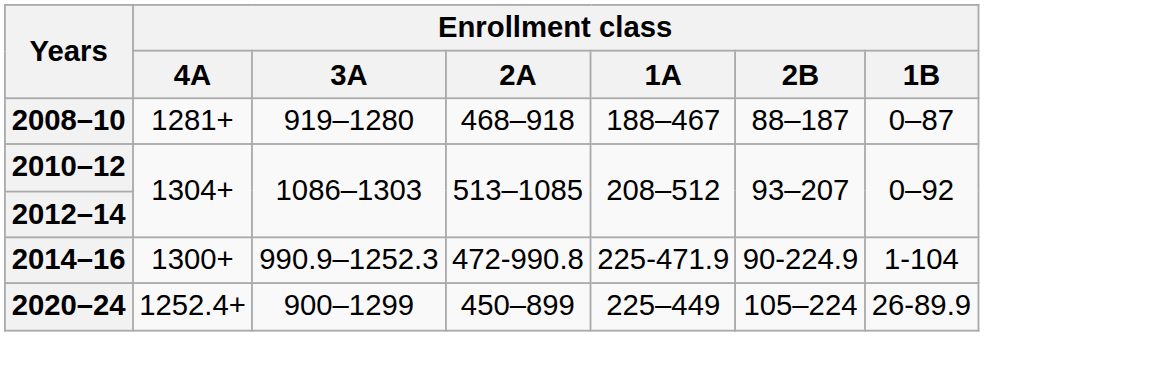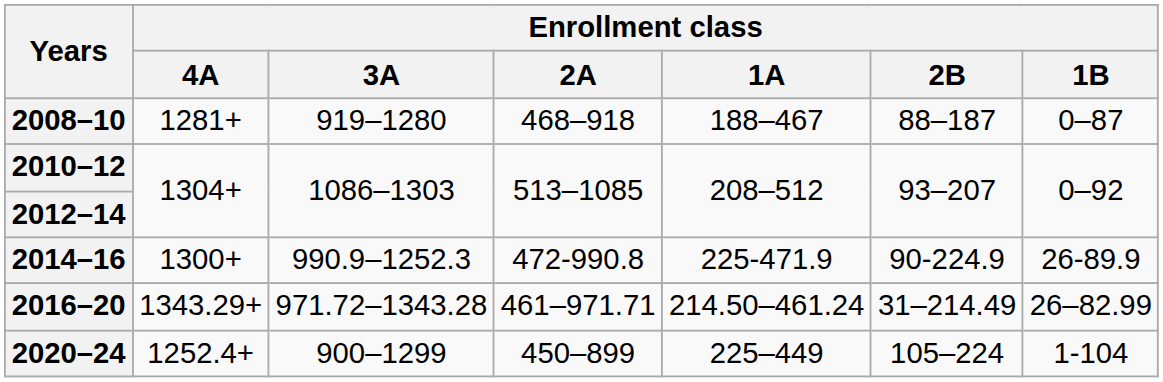2014–16 | Enrollment class / 1B: 1-104 -> 26-89.9
+ row: 2016–20 | 1343.29+ | 971.72–1343.28 | 461–971.71 | 214.50–461.24 | 31–214.49 | 26–82.99
2020–24 | Enrollment class / 1B: 26-89.9 -> 1-104
